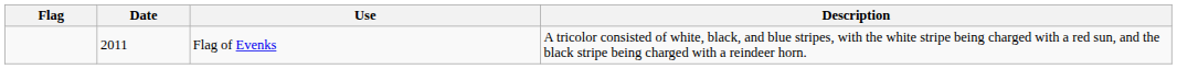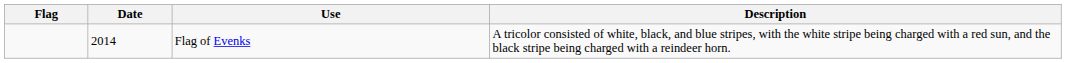Flag of Evenks | Date: 2011 -> 2014
